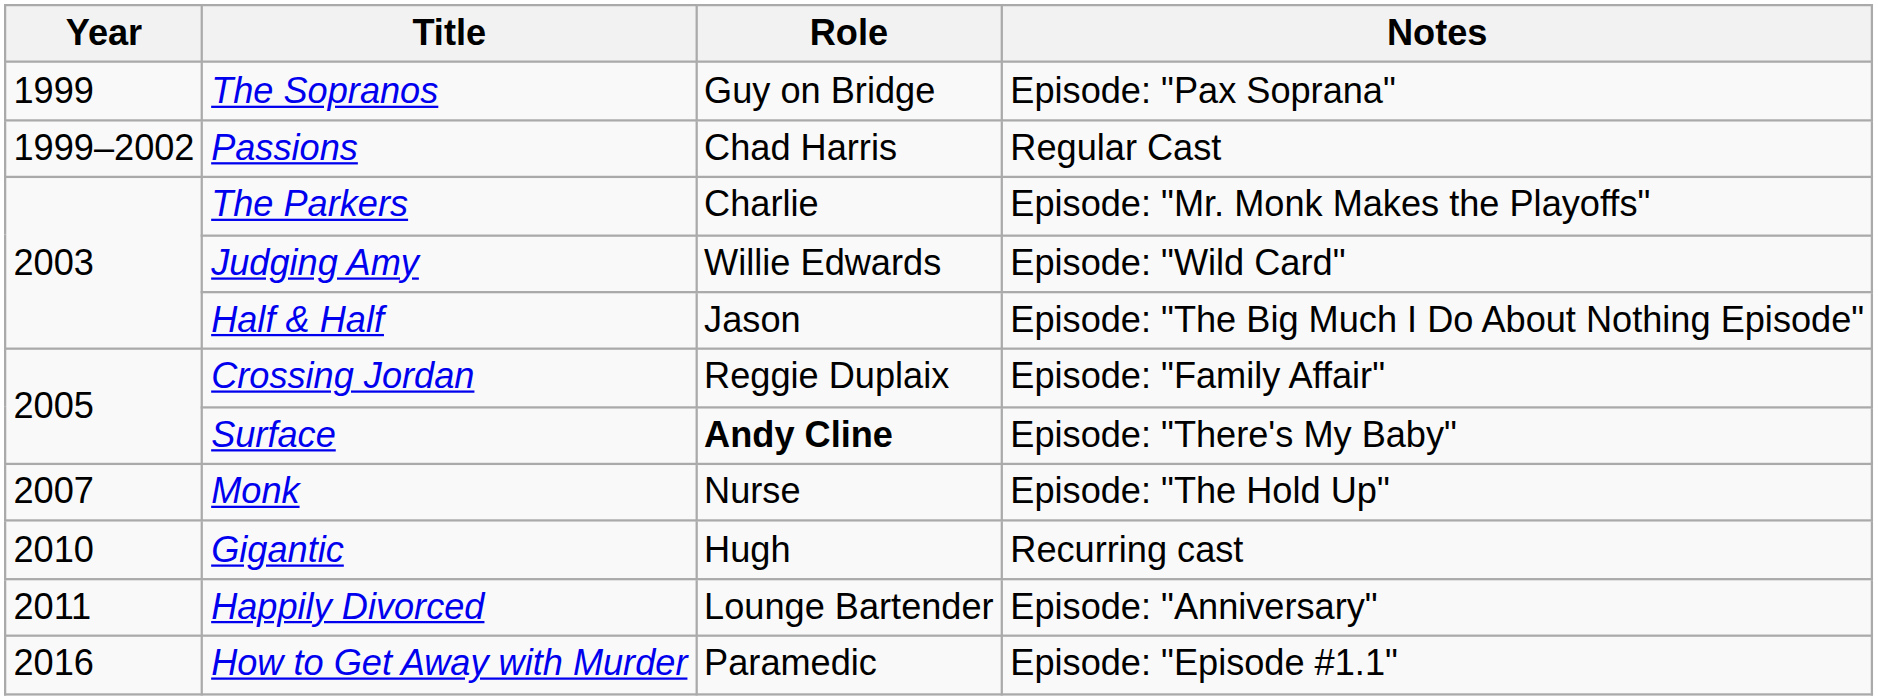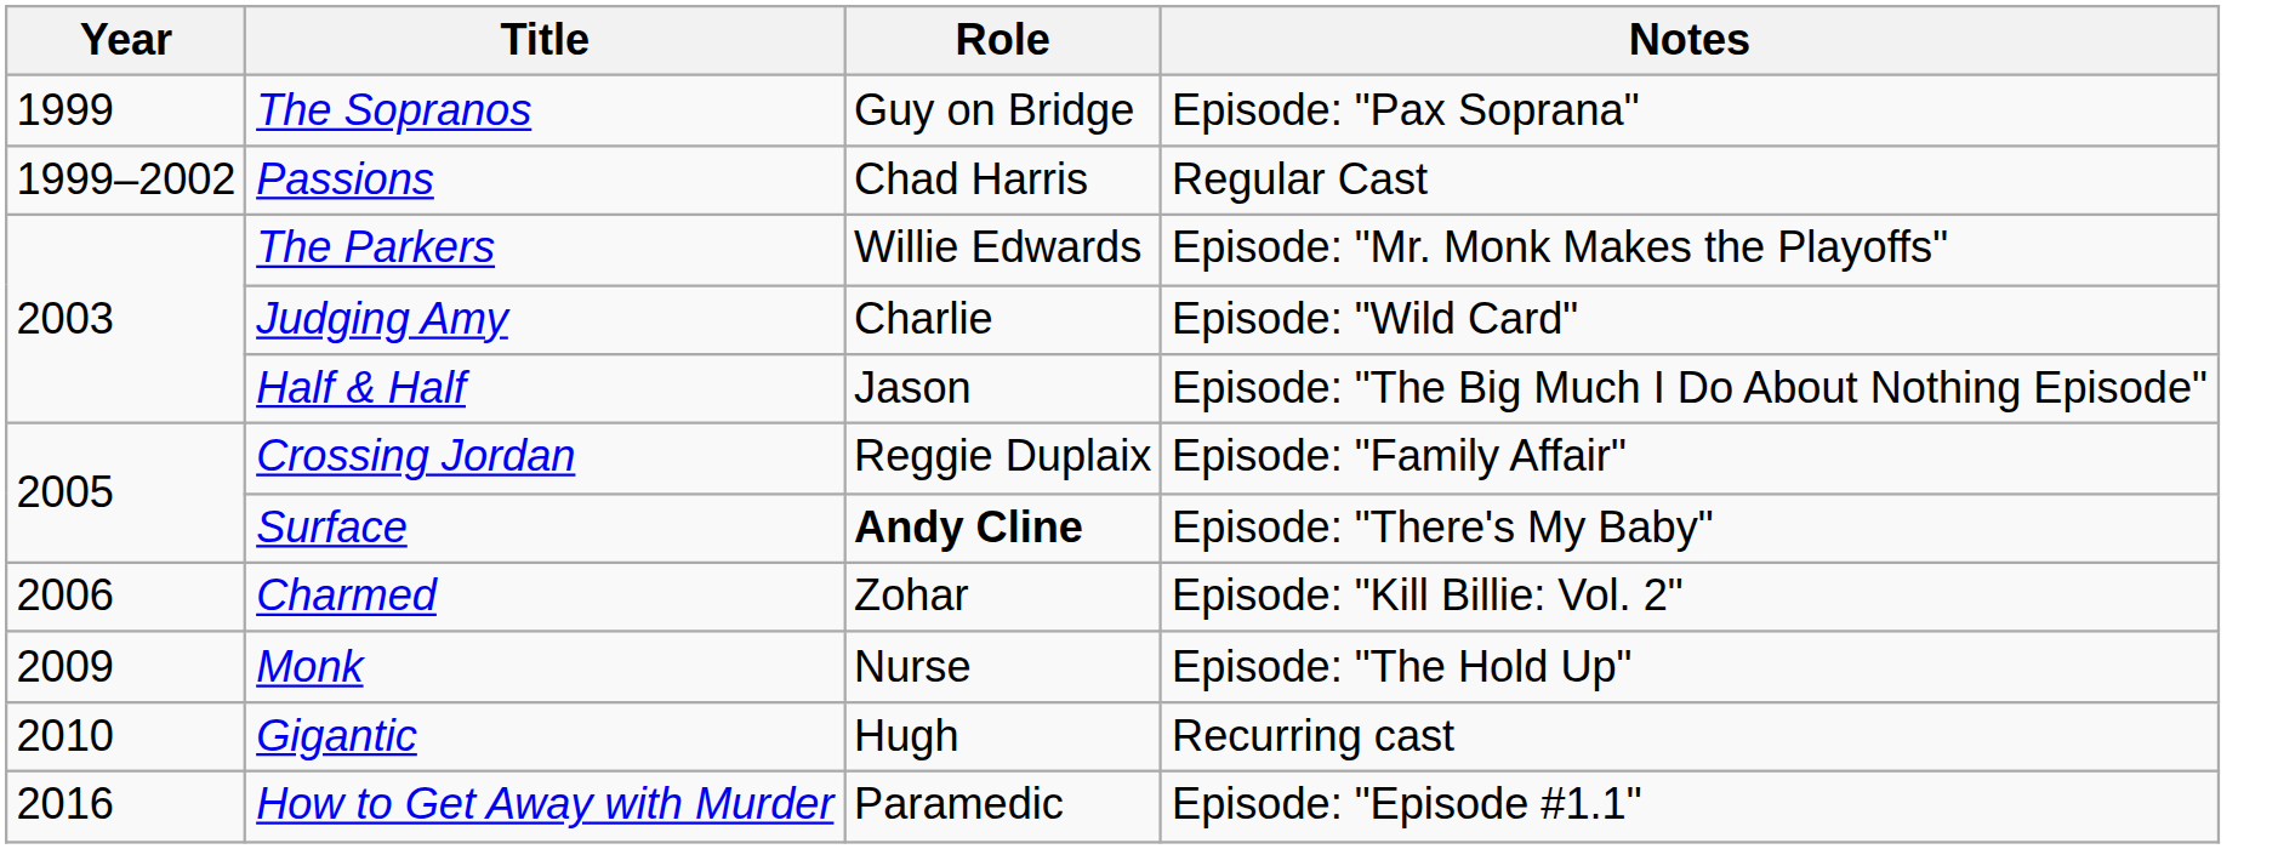The Parkers | Role: Charlie -> Willie Edwards
Judging Amy | Role: Willie Edwards -> Charlie
+ row: 2006 | Charmed | Zohar | Episode: "Kill Billie: Vol. 2"
Monk | Year: 2007 -> 2009
- row: 2011 | Happily Divorced | Lounge Bartender | Episode: "Anniversary"
